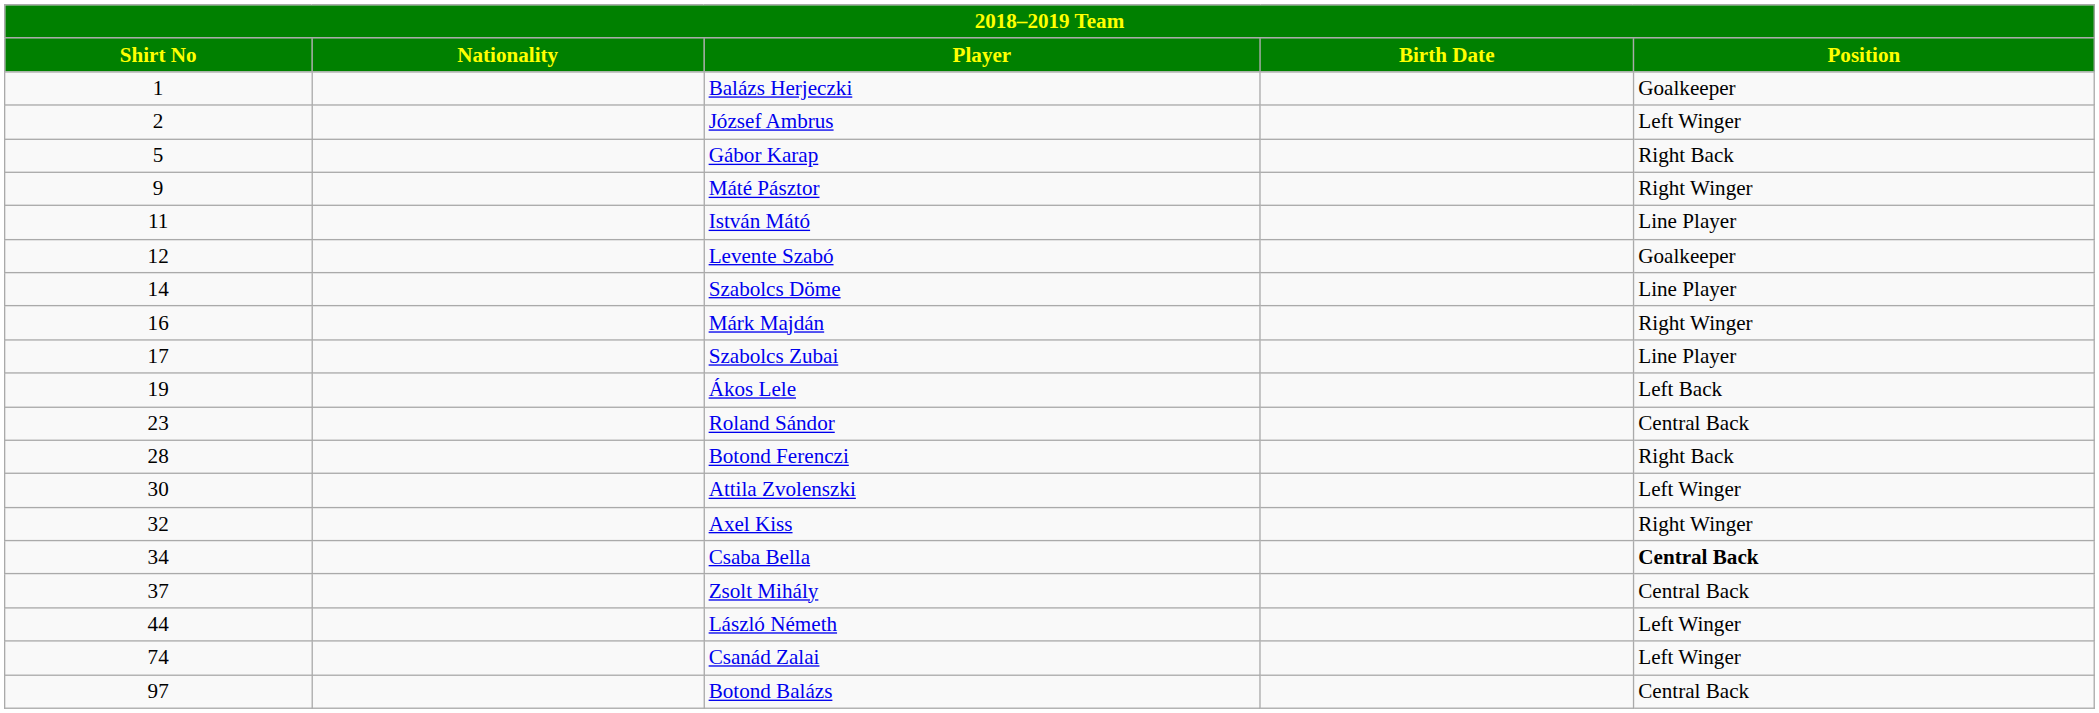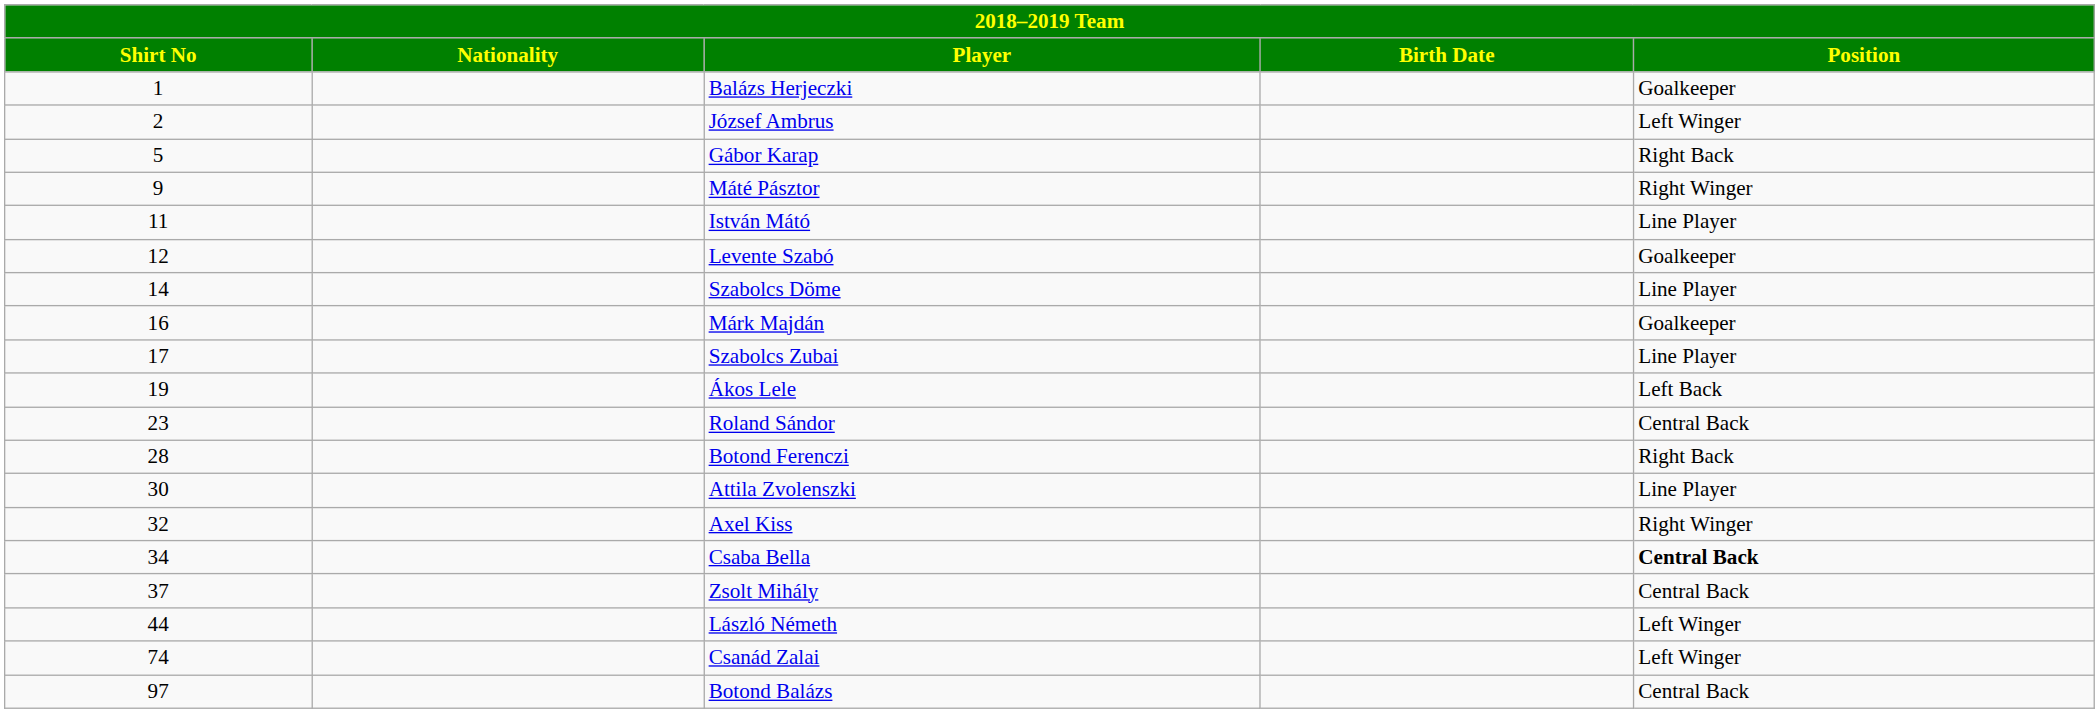Márk Majdán | Position: Right Winger -> Goalkeeper
Attila Zvolenszki | Position: Left Winger -> Line Player
